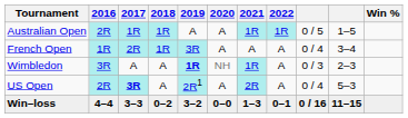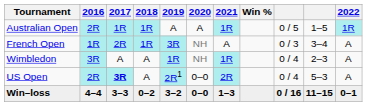columns swapped: 2022 <-> Win %
French Open | 2020: A -> NH
French Open | column 9: 0 / 4 -> 0 / 3
Wimbledon | 2019: bold -> normal
Wimbledon | column 9: 0 / 3 -> 0 / 4
US Open | 2020: A -> 0–0
